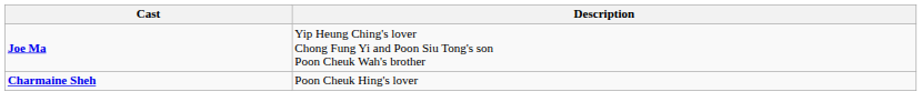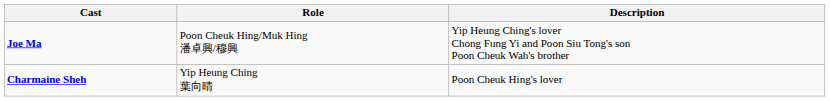+ column: Role | Poon Cheuk Hing/Muk Hing 潘卓興/穆興 | Yip Heung Ching 葉向晴
